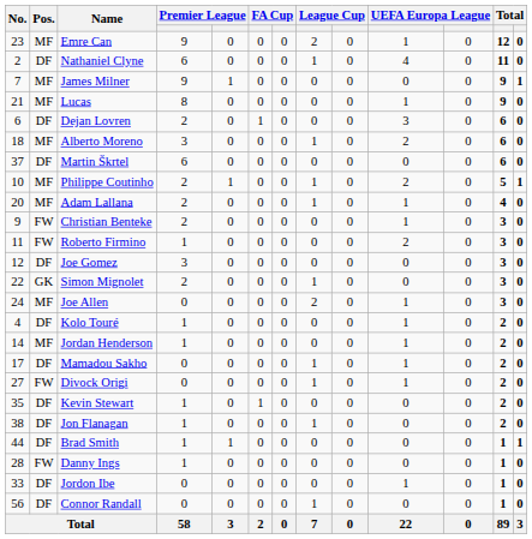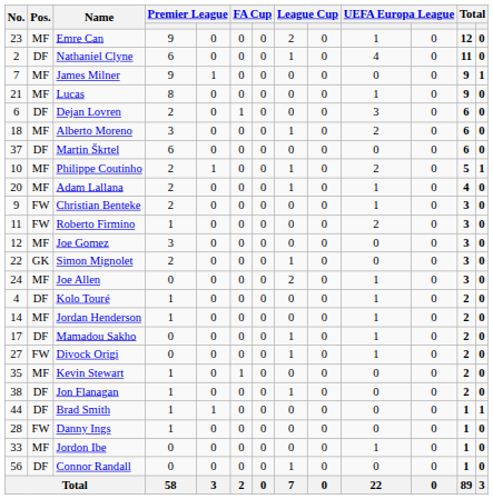Joe Gomez | Pos.: DF -> MF
Kevin Stewart | Pos.: DF -> MF
Jordon Ibe | Pos.: DF -> MF
